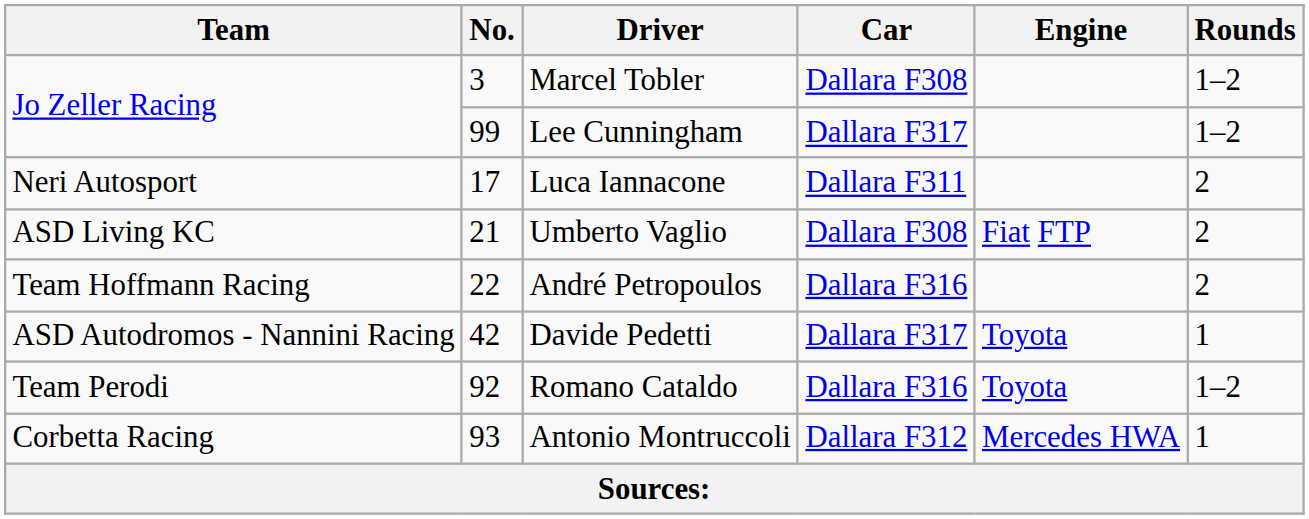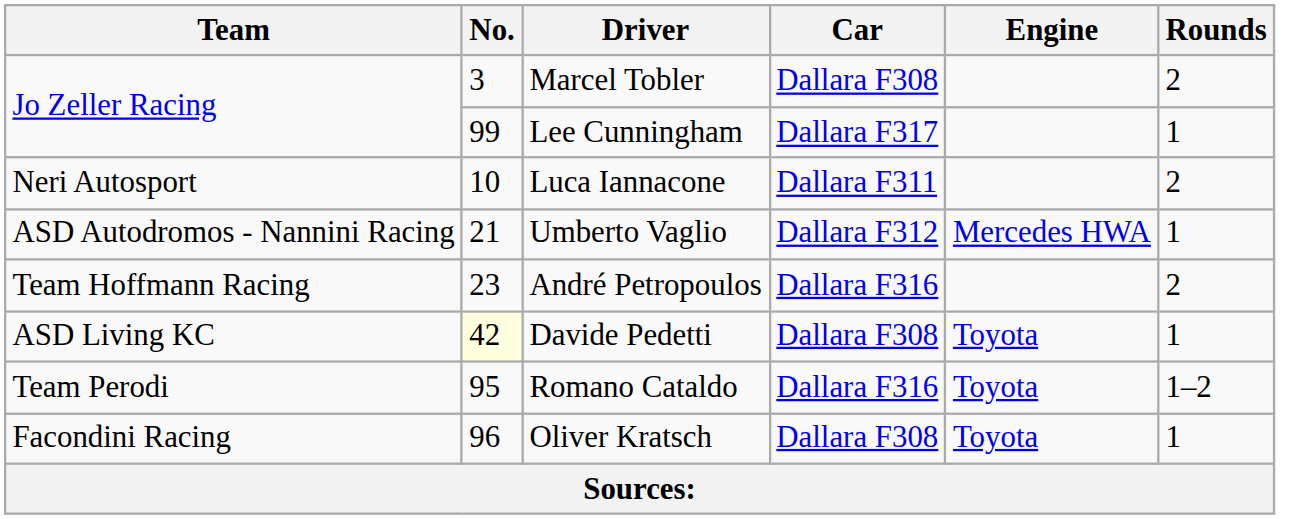Marcel Tobler | Rounds: 1–2 -> 2
Lee Cunningham | Rounds: 1–2 -> 1
Luca Iannacone | No.: 17 -> 10
Umberto Vaglio | Team: ASD Living KC -> ASD Autodromos - Nannini Racing
Umberto Vaglio | Car: Dallara F308 -> Dallara F312
Umberto Vaglio | Engine: Fiat FTP -> Mercedes HWA
Umberto Vaglio | Rounds: 2 -> 1
André Petropoulos | No.: 22 -> 23
Davide Pedetti | Team: ASD Autodromos - Nannini Racing -> ASD Living KC
Davide Pedetti | No.: no background -> lightyellow background
Davide Pedetti | Car: Dallara F317 -> Dallara F308
Romano Cataldo | No.: 92 -> 95
- row: Corbetta Racing | 93 | Antonio Montruccoli | Dallara F312 | Mercedes HWA | 1
+ row: Facondini Racing | 96 | Oliver Kratsch | Dallara F308 | Toyota | 1
